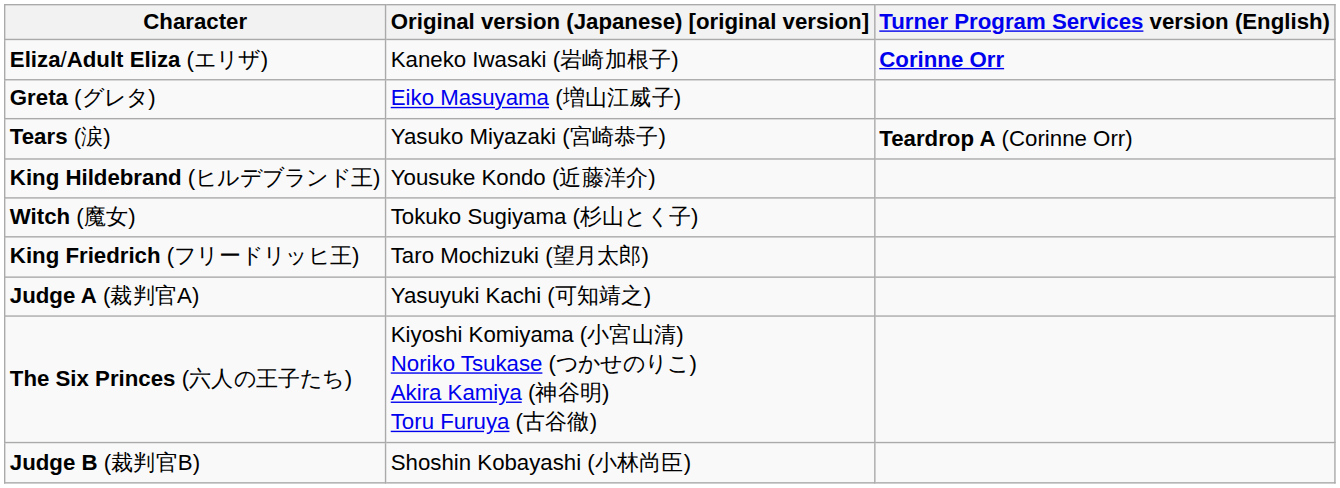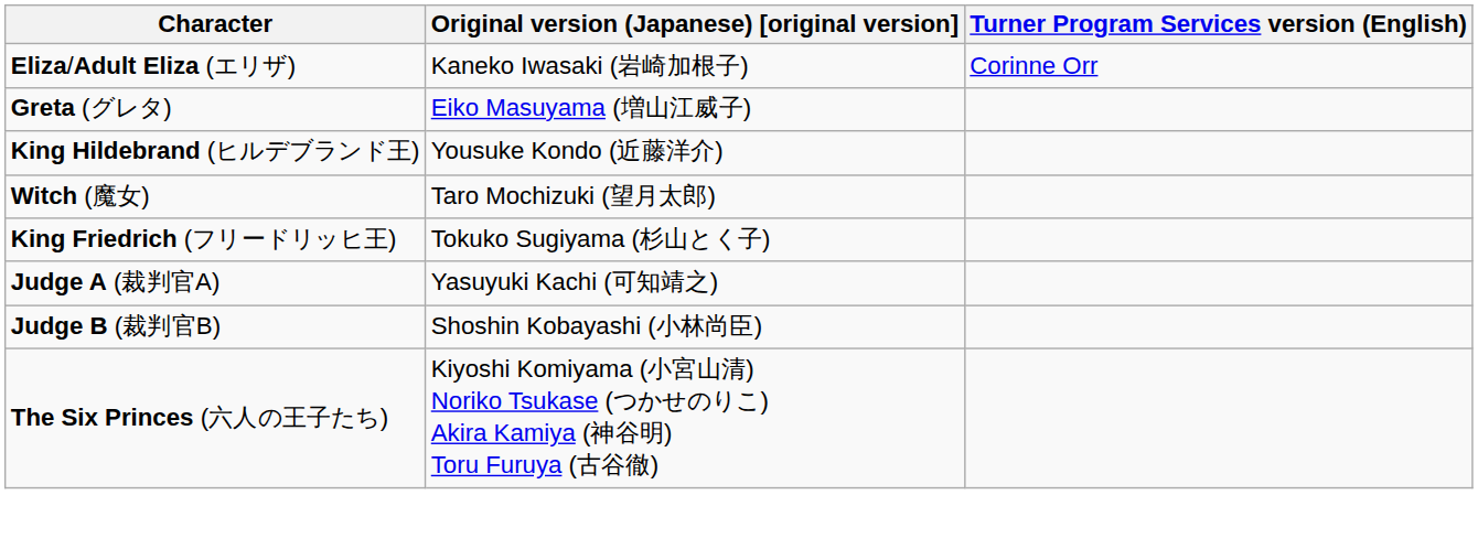Eliza/Adult Eliza (エリザ) | Turner Program Services version (English): bold -> normal
- row: Tears (涙) | Yasuko Miyazaki (宮崎恭子) | Teardrop A (Corinne Orr)
Witch (魔女) | Original version (Japanese) [original version]: Tokuko Sugiyama (杉山とく子) -> Taro Mochizuki (望月太郎)
King Friedrich (フリードリッヒ王) | Original version (Japanese) [original version]: Taro Mochizuki (望月太郎) -> Tokuko Sugiyama (杉山とく子)
rows swapped: Judge B (裁判官B) <-> The Six Princes (六人の王子たち)
